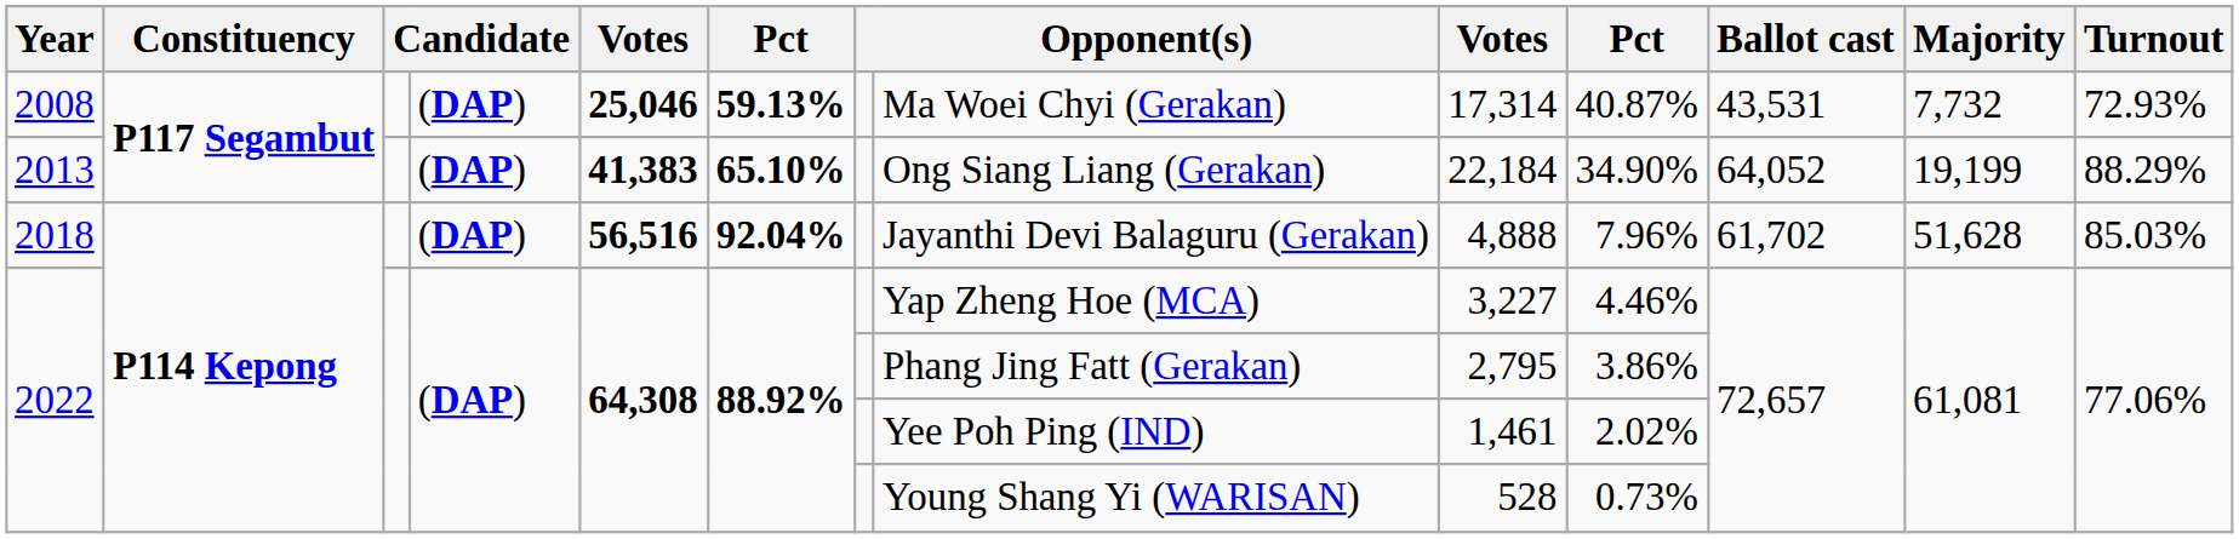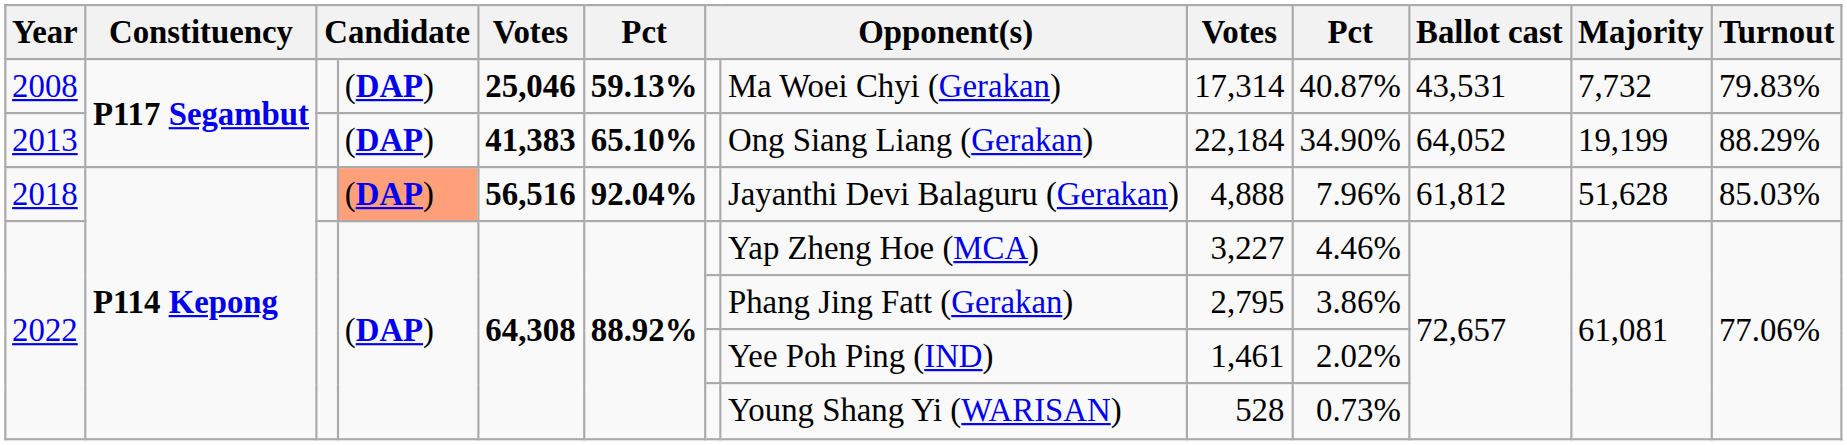2008 | Turnout: 72.93% -> 79.83%
2018 | column 4: no background -> lightsalmon background
2018 | Ballot cast: 61,702 -> 61,812
